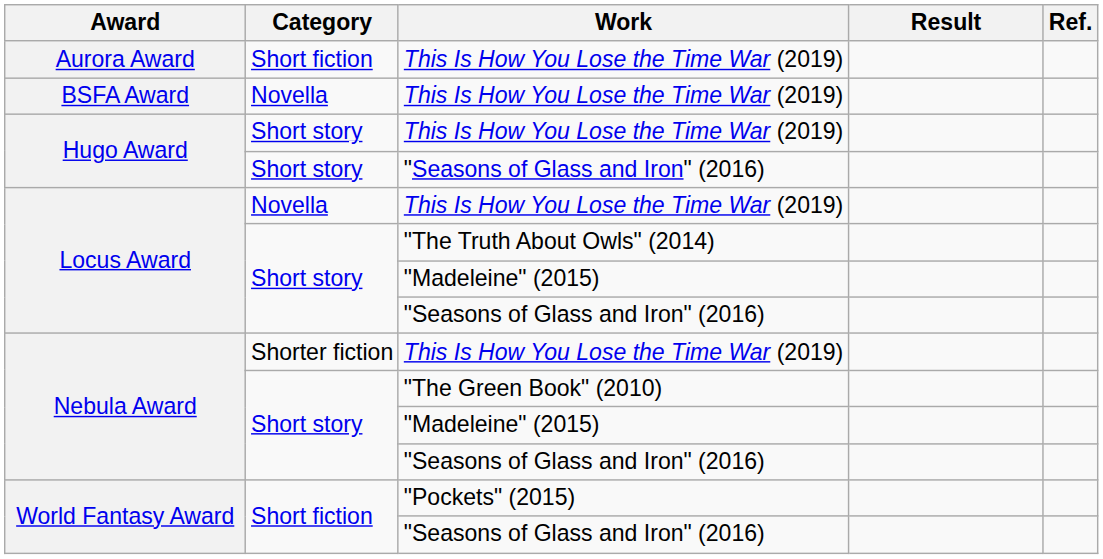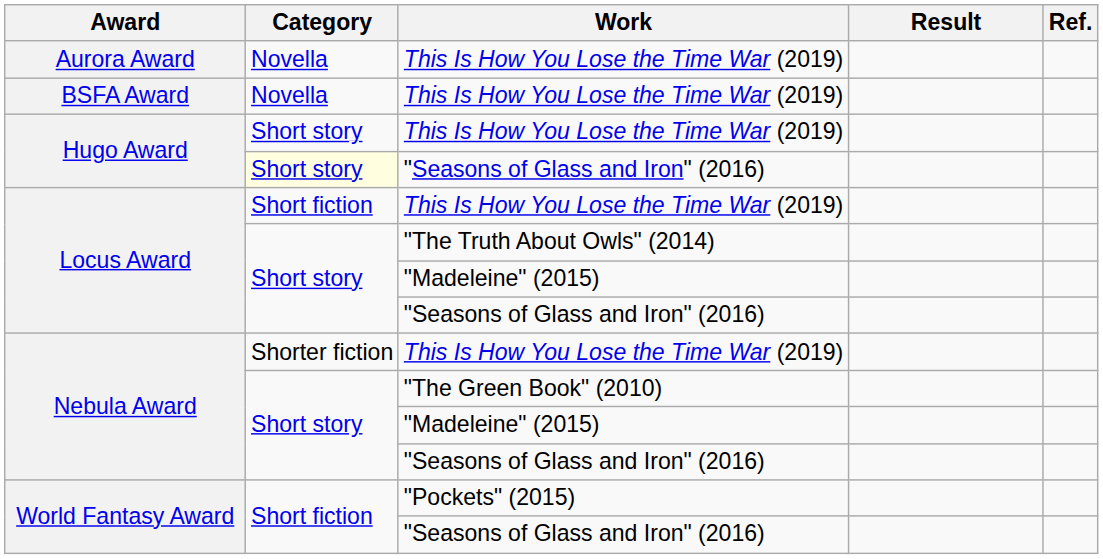Aurora Award | Category: Short fiction -> Novella
Hugo Award / "Seasons of Glass and Iron" (2016) | Category: no background -> lightyellow background
Locus Award / This Is How You Lose the Time War (2019) | Category: Novella -> Short fiction
